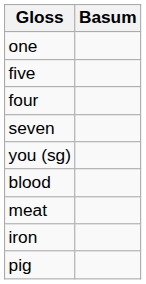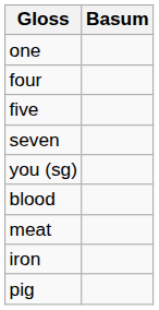rows swapped: four <-> five
